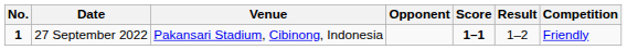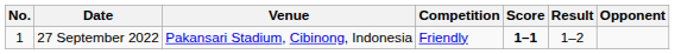columns swapped: Opponent <-> Competition
27 September 2022 | No.: bold -> normal
